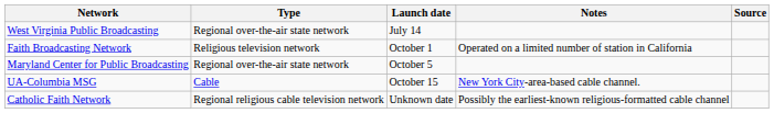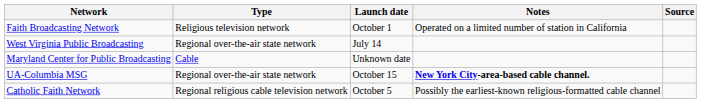rows swapped: West Virginia Public Broadcasting <-> Faith Broadcasting Network
Maryland Center for Public Broadcasting | Type: Regional over-the-air state network -> Cable
Maryland Center for Public Broadcasting | Launch date: October 5 -> Unknown date
UA-Columbia MSG | Type: Cable -> Regional over-the-air state network
UA-Columbia MSG | Notes: normal -> bold
Catholic Faith Network | Launch date: Unknown date -> October 5
